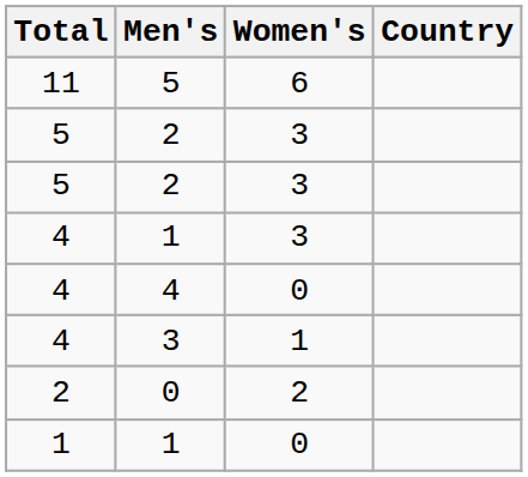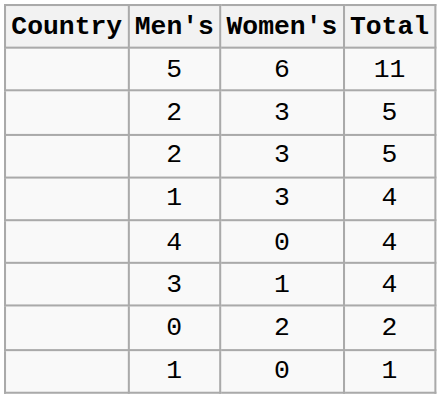columns swapped: Country <-> Total
